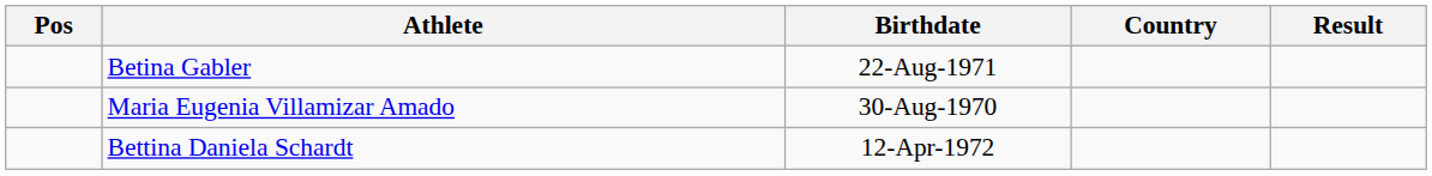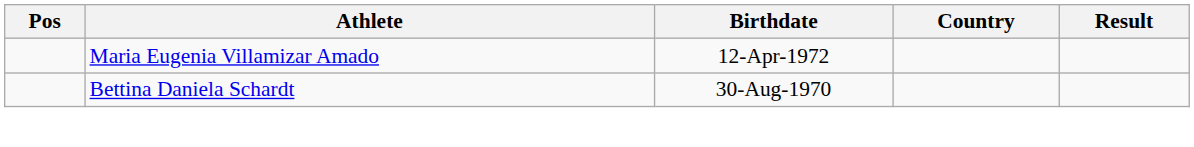- row: Betina Gabler | 22-Aug-1971
Maria Eugenia Villamizar Amado | Birthdate: 30-Aug-1970 -> 12-Apr-1972
Bettina Daniela Schardt | Birthdate: 12-Apr-1972 -> 30-Aug-1970
